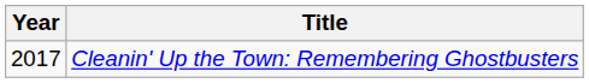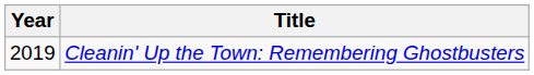Cleanin' Up the Town: Remembering Ghostbusters | Year: 2017 -> 2019
